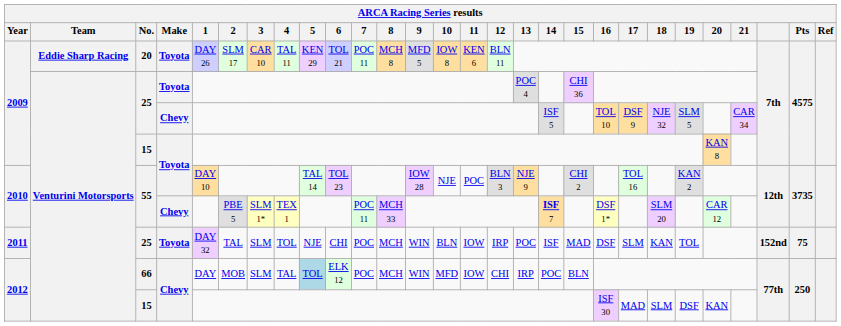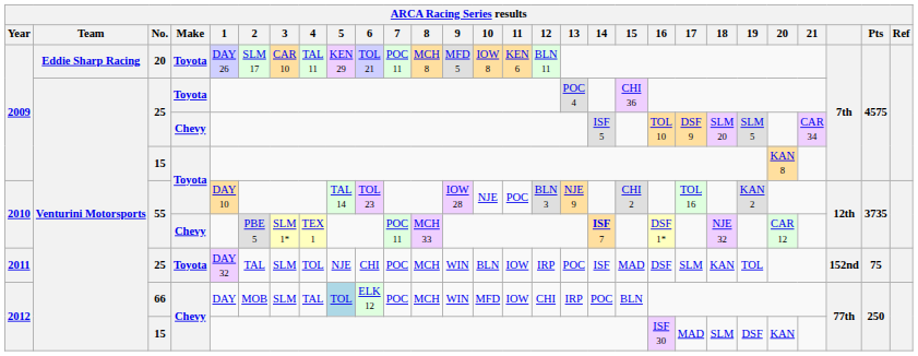25 / Chevy | 18: NJE 32 -> SLM 20
55 / Chevy | 18: SLM 20 -> NJE 32
